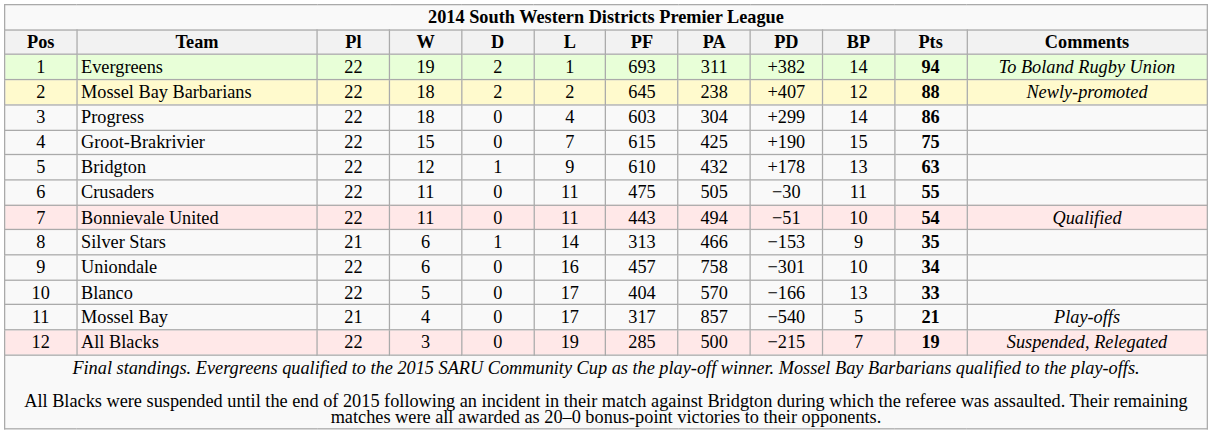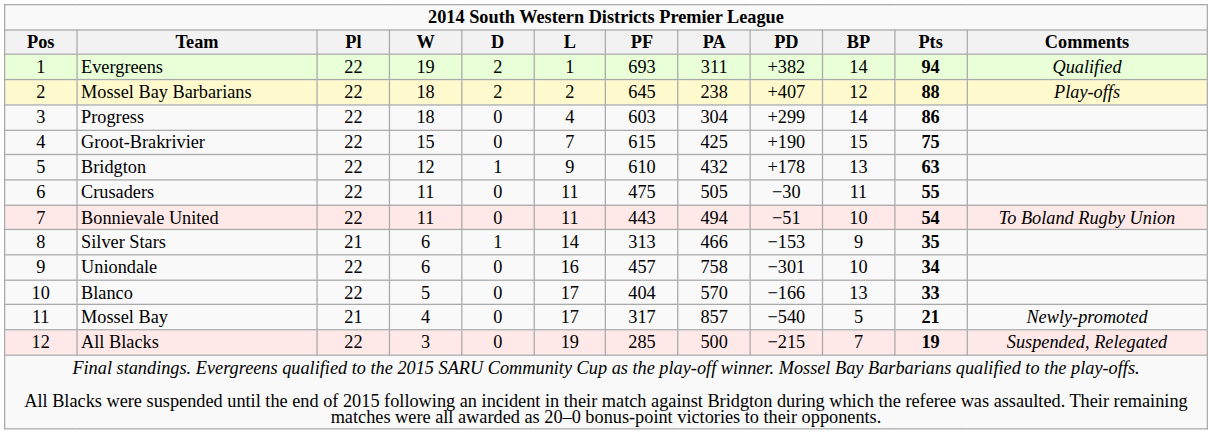Evergreens | Comments: To Boland Rugby Union -> Qualified
Mossel Bay Barbarians | Comments: Newly-promoted -> Play-offs
Bonnievale United | Comments: Qualified -> To Boland Rugby Union
Mossel Bay | Comments: Play-offs -> Newly-promoted
